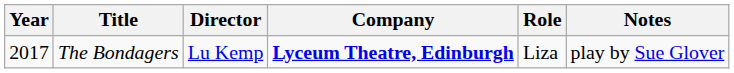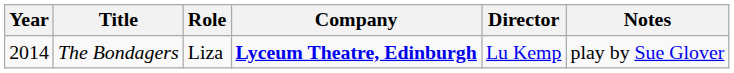columns swapped: Role <-> Director
The Bondagers | Year: 2017 -> 2014
